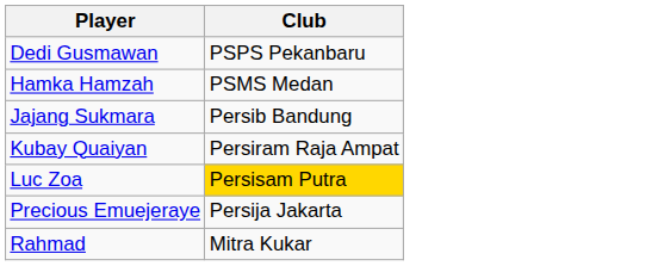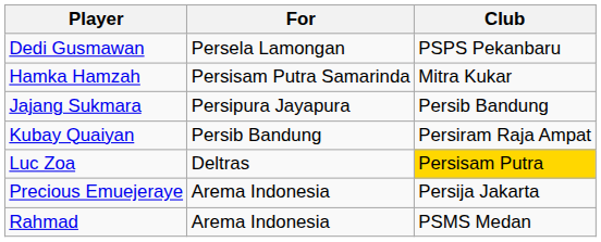+ column: For | Persela Lamongan | Persisam Putra Samarinda | Persipura Jayapura | Persib Bandung | Deltras | Arema Indonesia | Arema Indonesia
Hamka Hamzah | Club: PSMS Medan -> Mitra Kukar
Rahmad | Club: Mitra Kukar -> PSMS Medan
